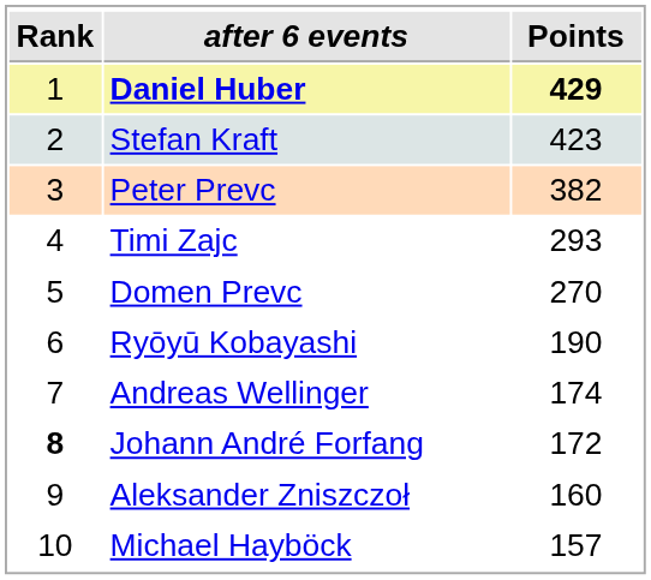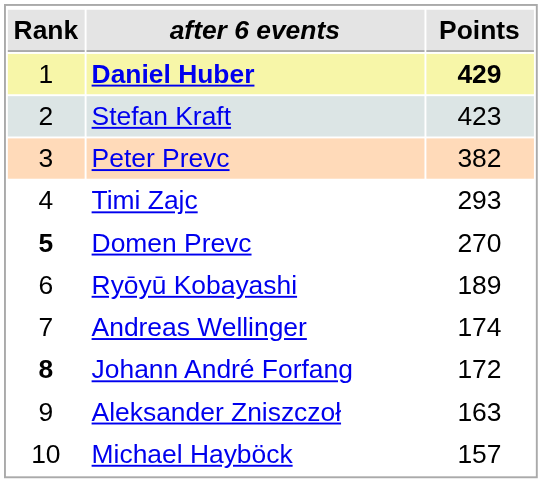Domen Prevc | Rank: normal -> bold
Ryōyū Kobayashi | Points: 190 -> 189
Aleksander Zniszczoł | Points: 160 -> 163
